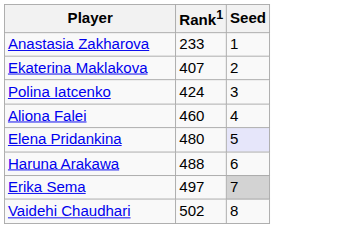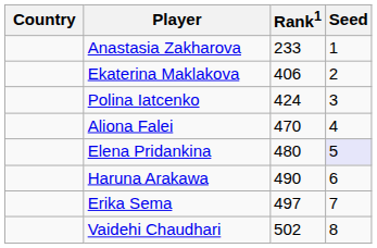+ column: Country
Ekaterina Maklakova | Rank1: 407 -> 406
Aliona Falei | Rank1: 460 -> 470
Haruna Arakawa | Rank1: 488 -> 490
Erika Sema | Seed: lightgrey background -> no background
